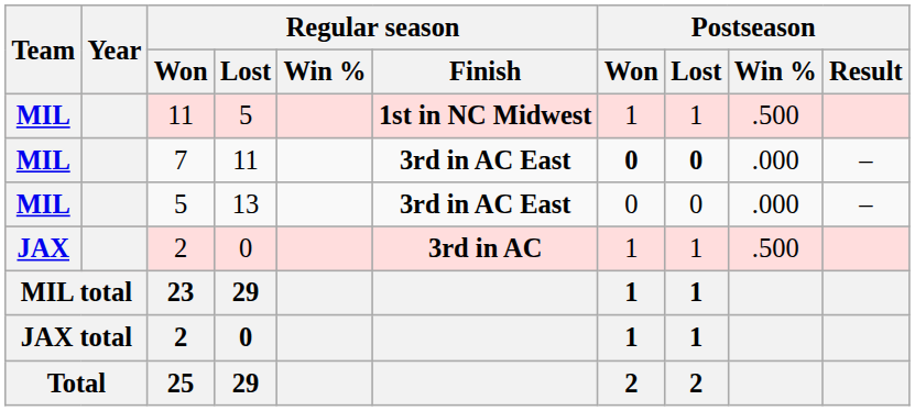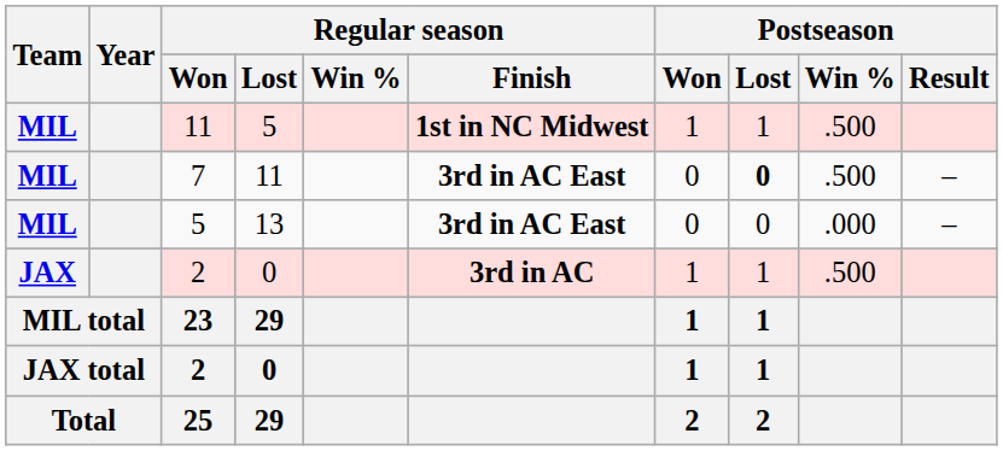7 | Postseason / Won: bold -> normal
7 | Postseason / Win %: .000 -> .500
